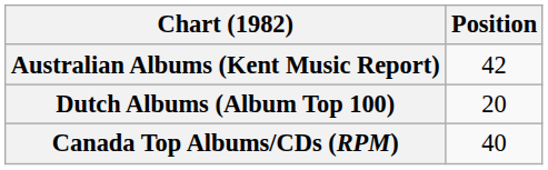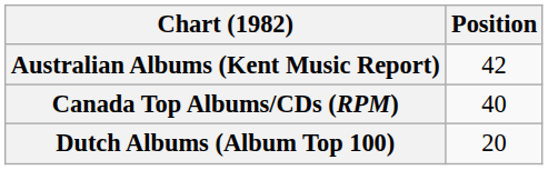rows swapped: Canada Top Albums/CDs (RPM) <-> Dutch Albums (Album Top 100)
